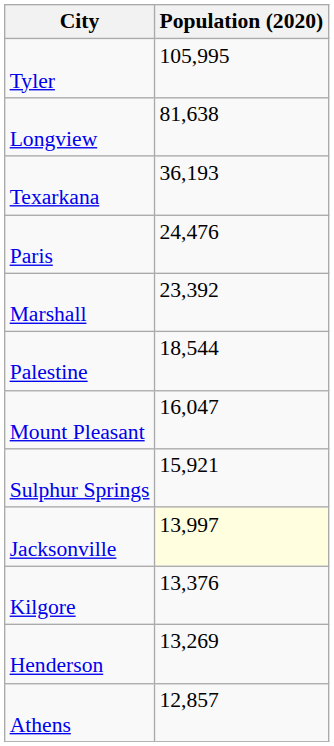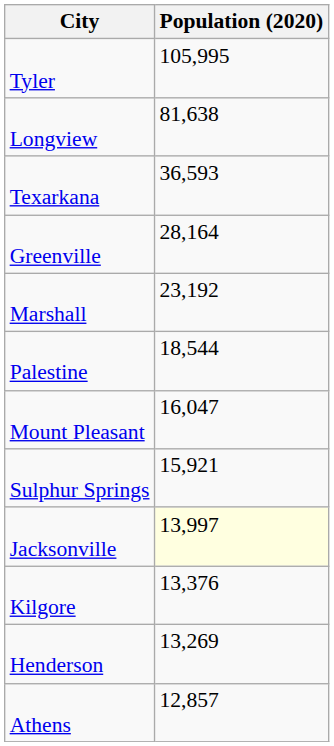Texarkana | Population (2020): 36,193 -> 36,593
+ row: Greenville | 28,164
- row: Paris | 24,476
Marshall | Population (2020): 23,392 -> 23,192
